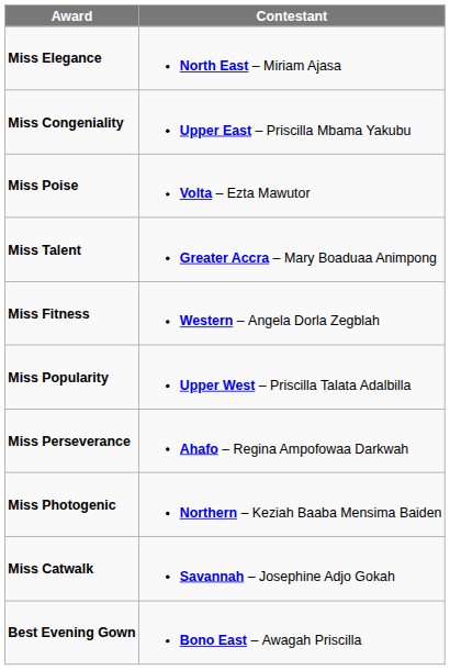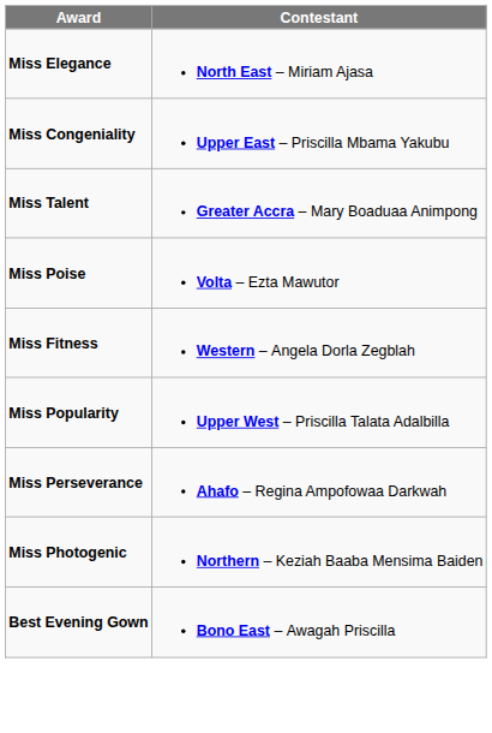rows swapped: Miss Talent <-> Miss Poise
- row: Miss Catwalk | Savannah – Josephine Adjo Gokah
